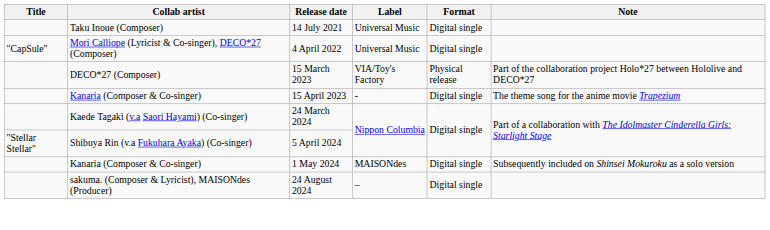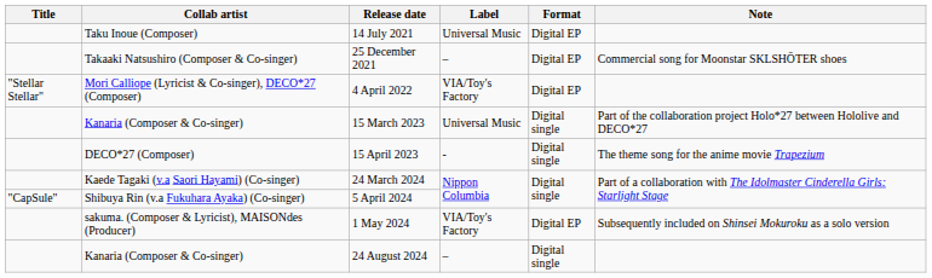14 July 2021 | Format: Digital single -> Digital EP
+ row: Takaaki Natsushiro (Composer & Co-singer) | 25 December 2021 | – | Digital EP | Commercial song for Moonstar SKLSHŌTER shoes
4 April 2022 | Title: "CapSule" -> "Stellar Stellar"
4 April 2022 | Label: Universal Music -> VIA/Toy's Factory
4 April 2022 | Format: Digital single -> Digital EP
15 March 2023 | Collab artist: DECO*27 (Composer) -> Kanaria (Composer & Co-singer)
15 March 2023 | Label: VIA/Toy's Factory -> Universal Music
15 March 2023 | Format: Physical release -> Digital single
15 April 2023 | Collab artist: Kanaria (Composer & Co-singer) -> DECO*27 (Composer)
5 April 2024 | Title: "Stellar Stellar" -> "CapSule"
1 May 2024 | Collab artist: Kanaria (Composer & Co-singer) -> sakuma. (Composer & Lyricist), MAISONdes (Producer)
1 May 2024 | Label: MAISONdes -> VIA/Toy's Factory
1 May 2024 | Format: Digital single -> Digital EP
24 August 2024 | Collab artist: sakuma. (Composer & Lyricist), MAISONdes (Producer) -> Kanaria (Composer & Co-singer)
